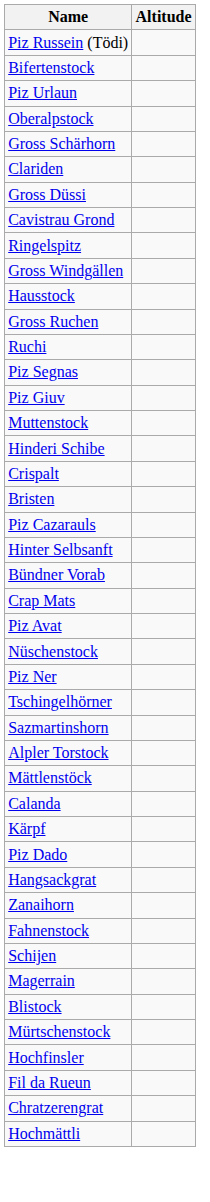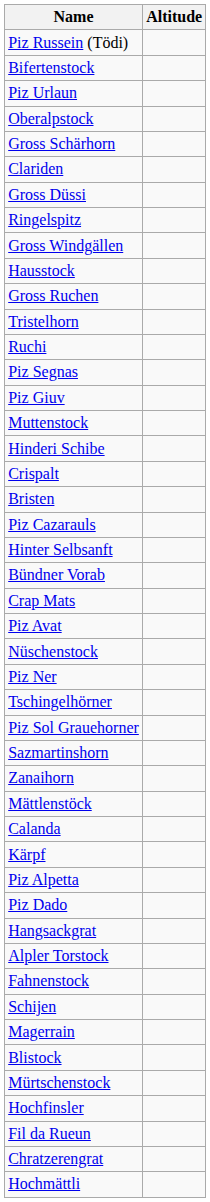- row: Cavistrau Grond
+ row: Tristelhorn
+ row: Piz Sol Grauehorner
rows swapped: Zanaihorn <-> Alpler Torstock
+ row: Piz Alpetta
